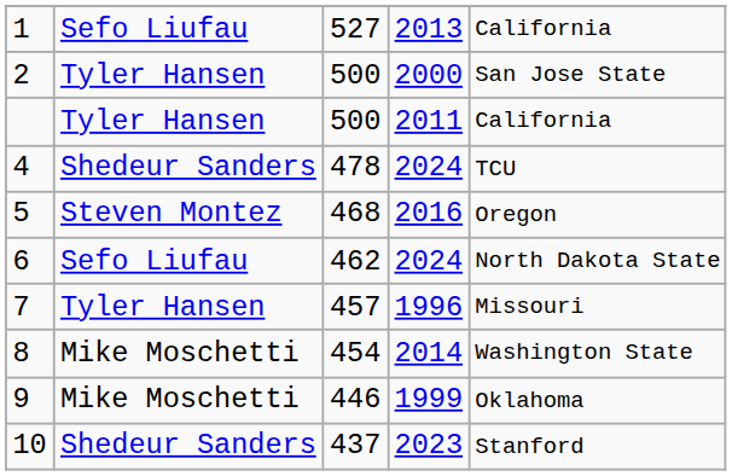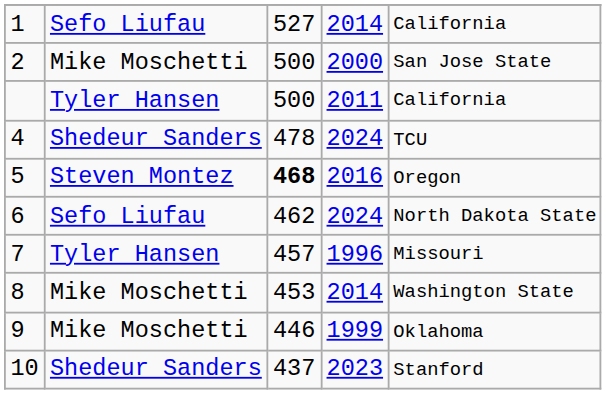1 | column 4: 2013 -> 2014
2 | column 2: Tyler Hansen -> Mike Moschetti
5 | column 3: normal -> bold
8 | column 3: 454 -> 453
